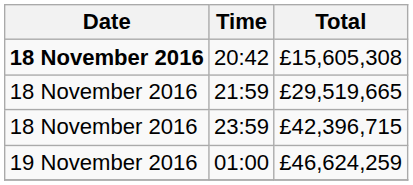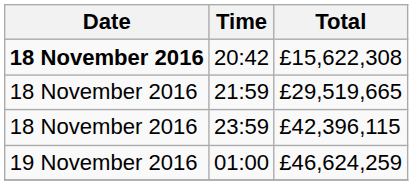20:42 | Total: £15,605,308 -> £15,622,308
23:59 | Total: £42,396,715 -> £42,396,115
